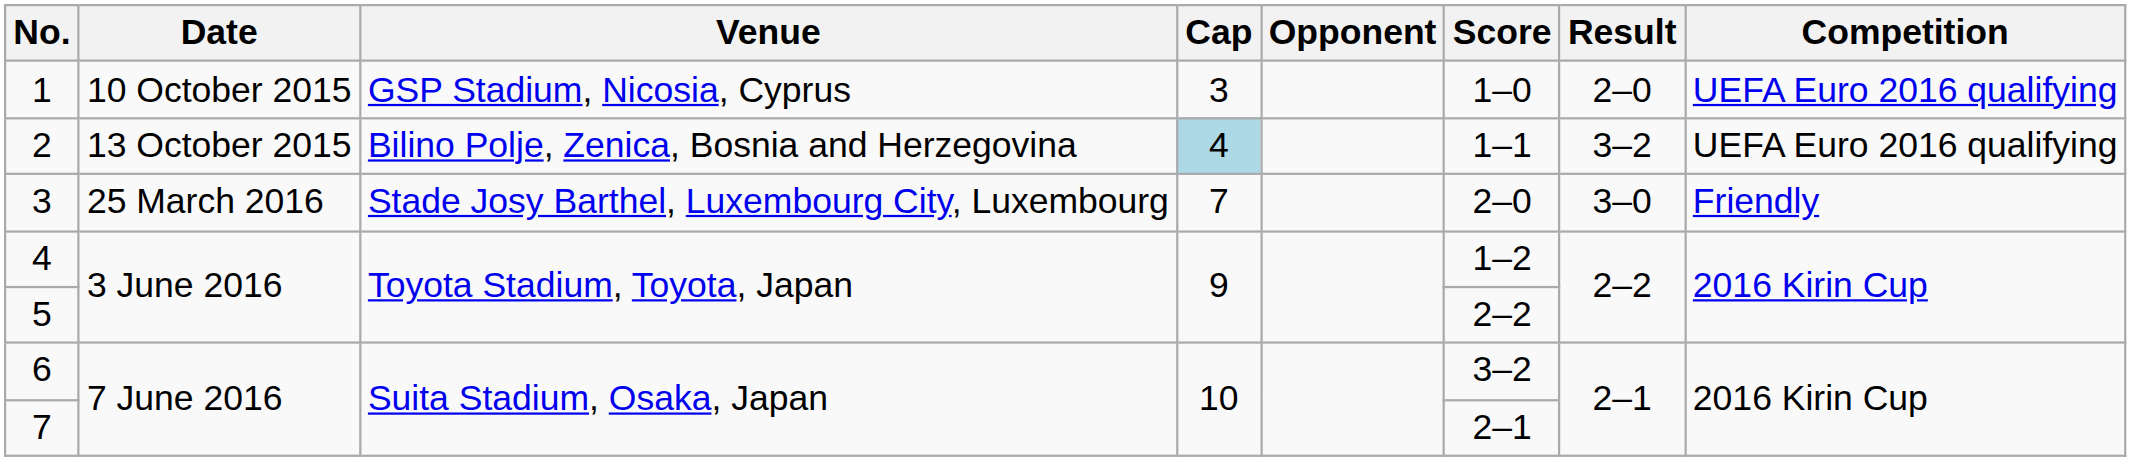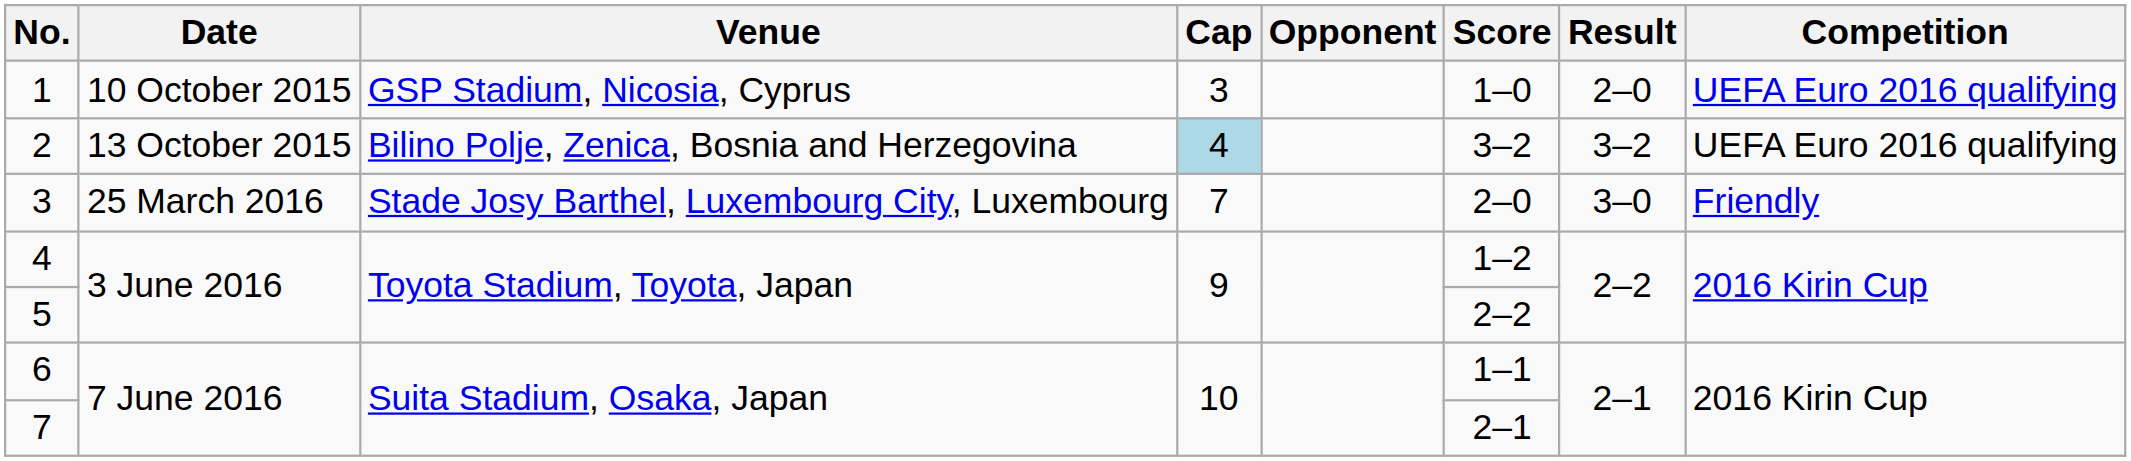2 | Score: 1–1 -> 3–2
6 | Score: 3–2 -> 1–1
